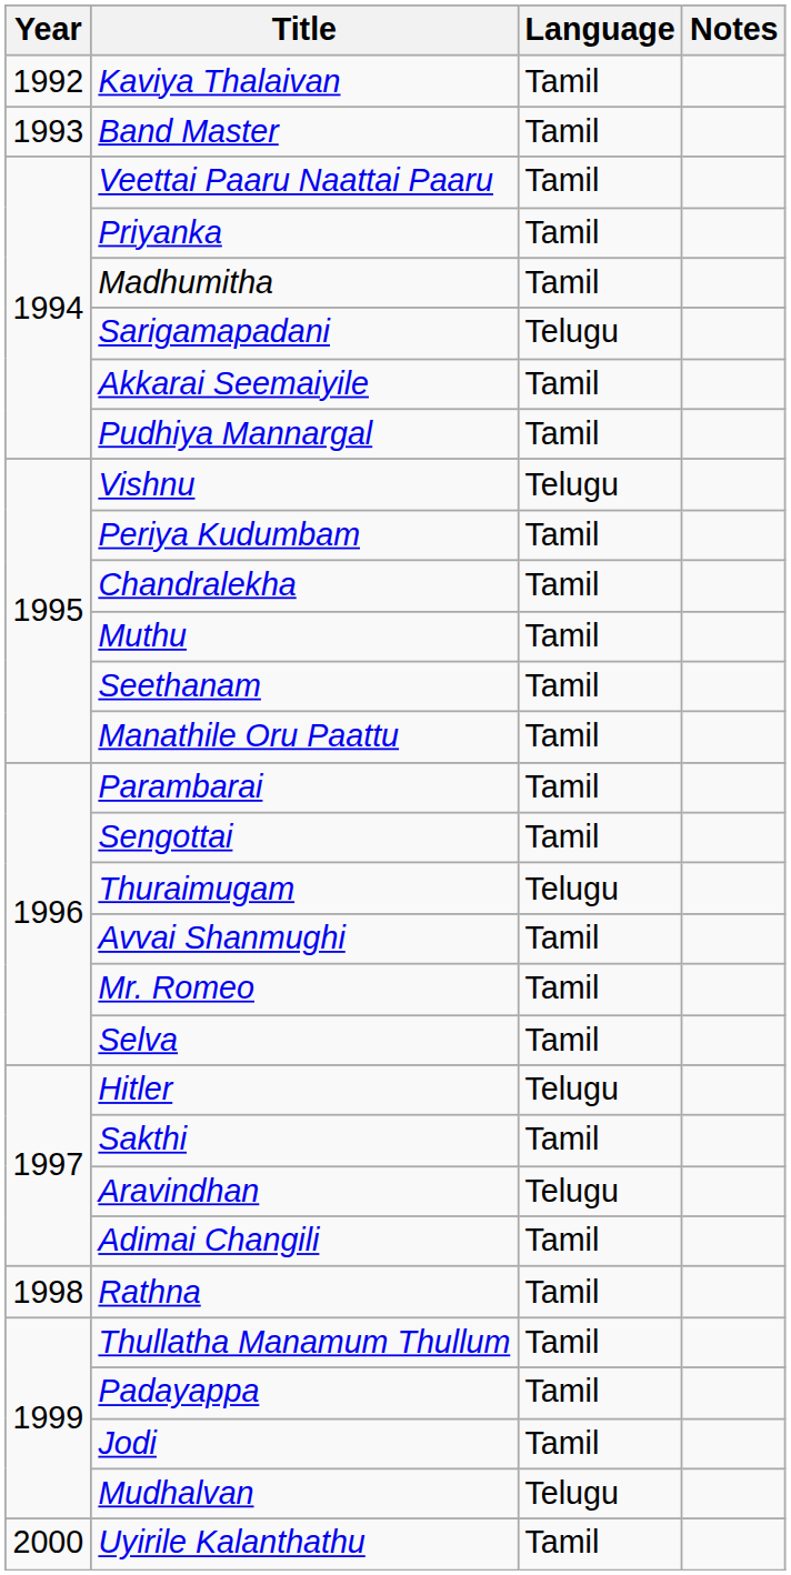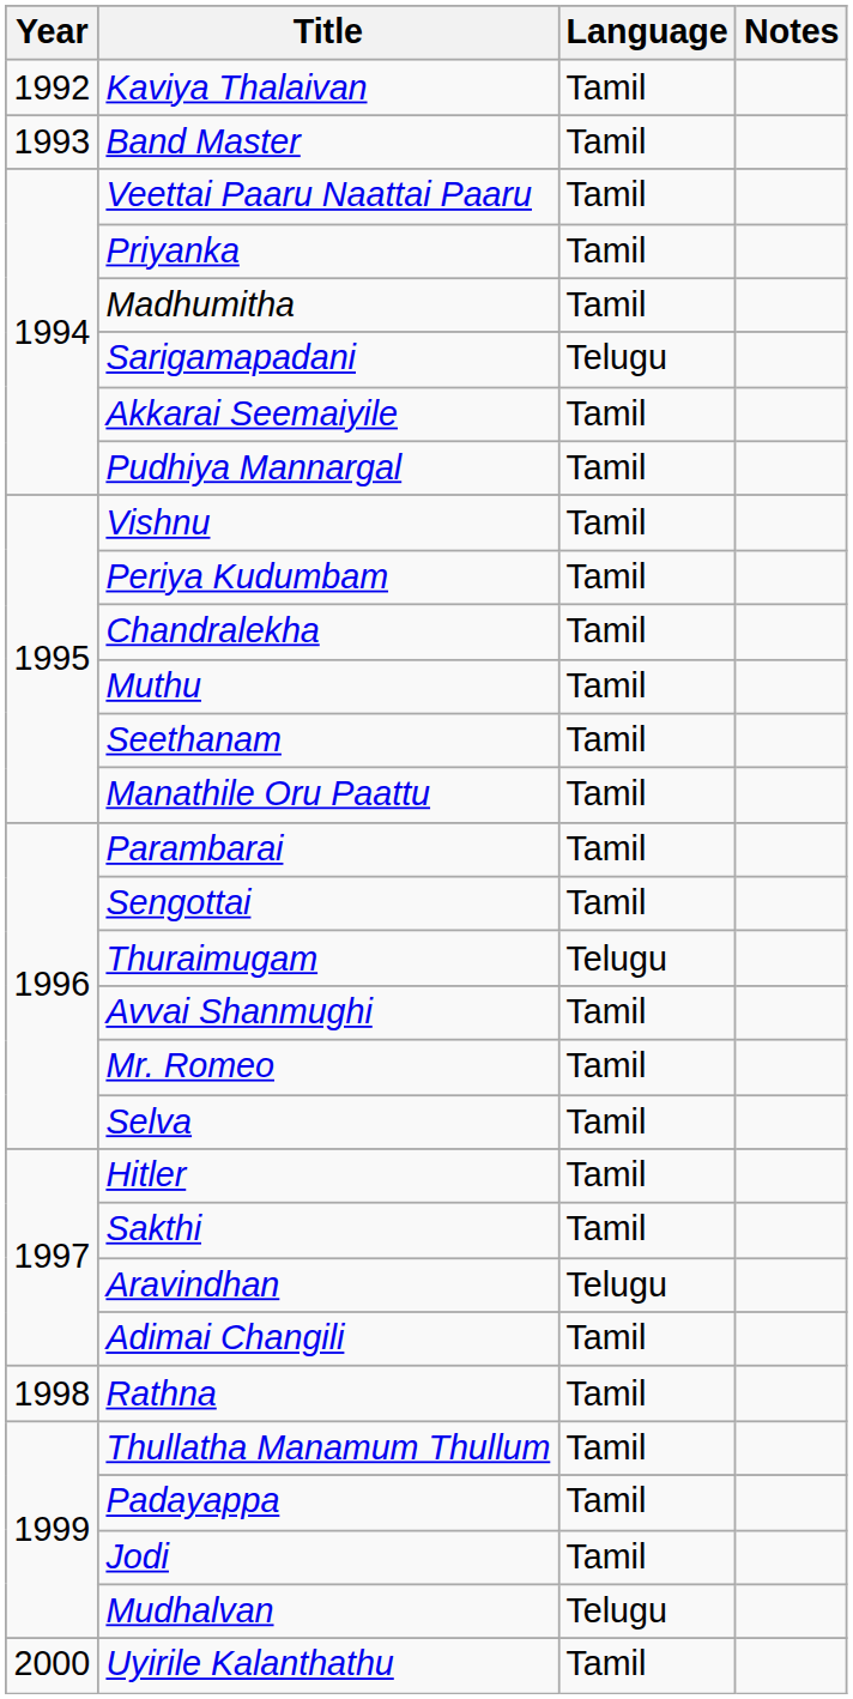Vishnu | Language: Telugu -> Tamil
Hitler | Language: Telugu -> Tamil
